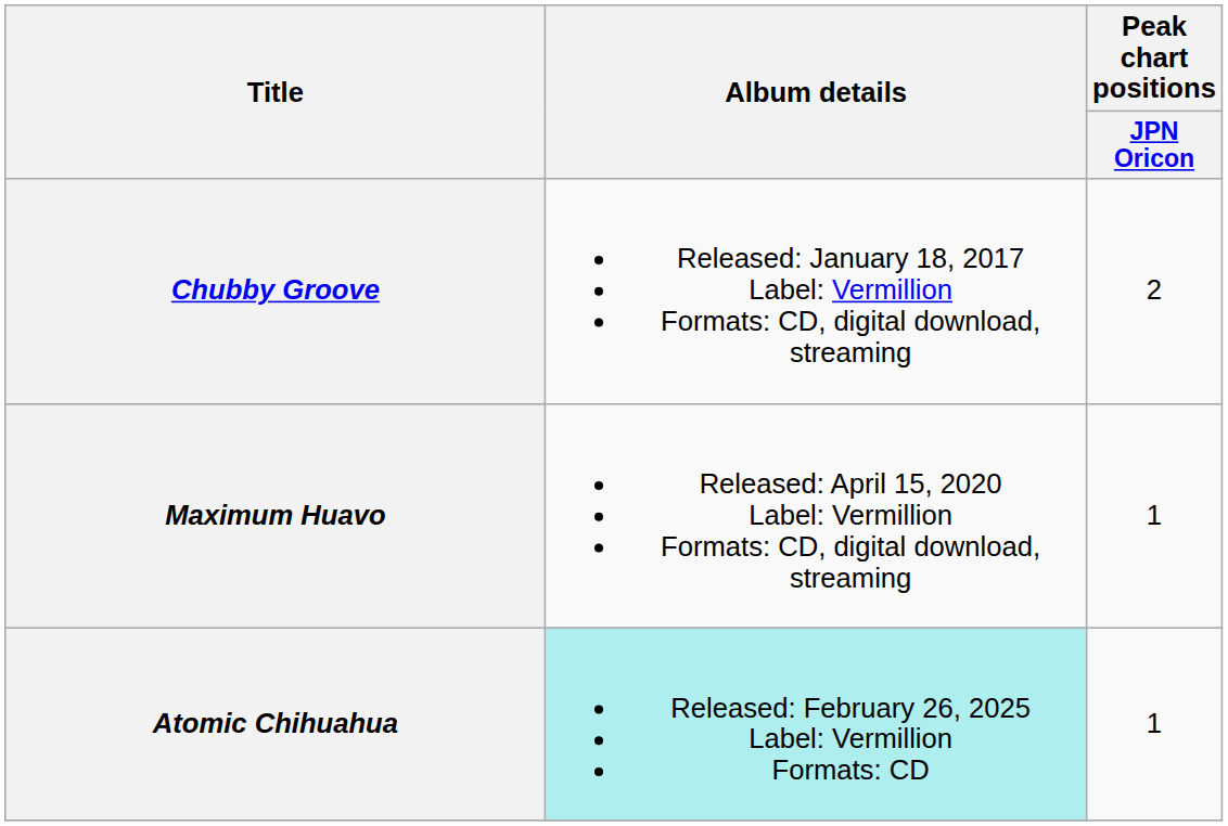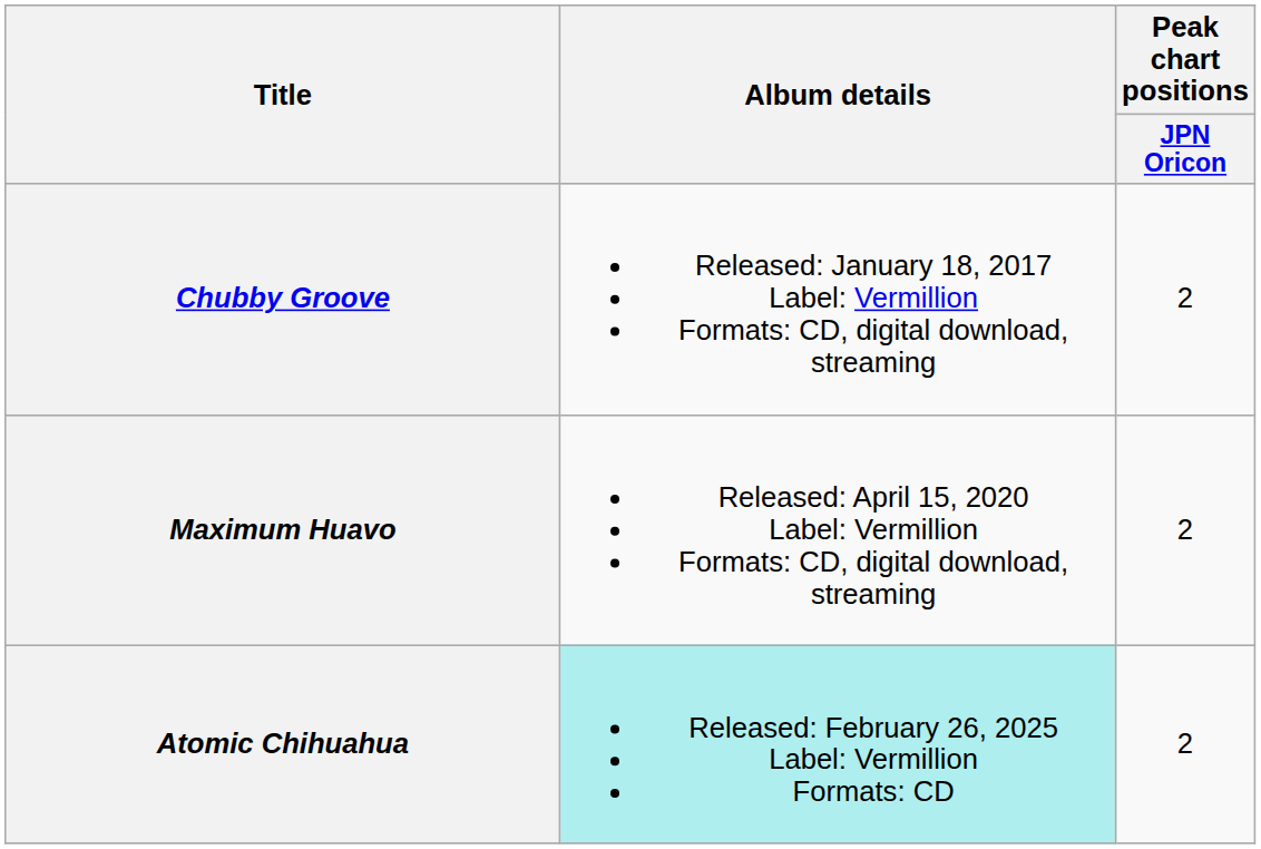Maximum Huavo | Peak chart positions / JPN Oricon: 1 -> 2
Atomic Chihuahua | Peak chart positions / JPN Oricon: 1 -> 2
